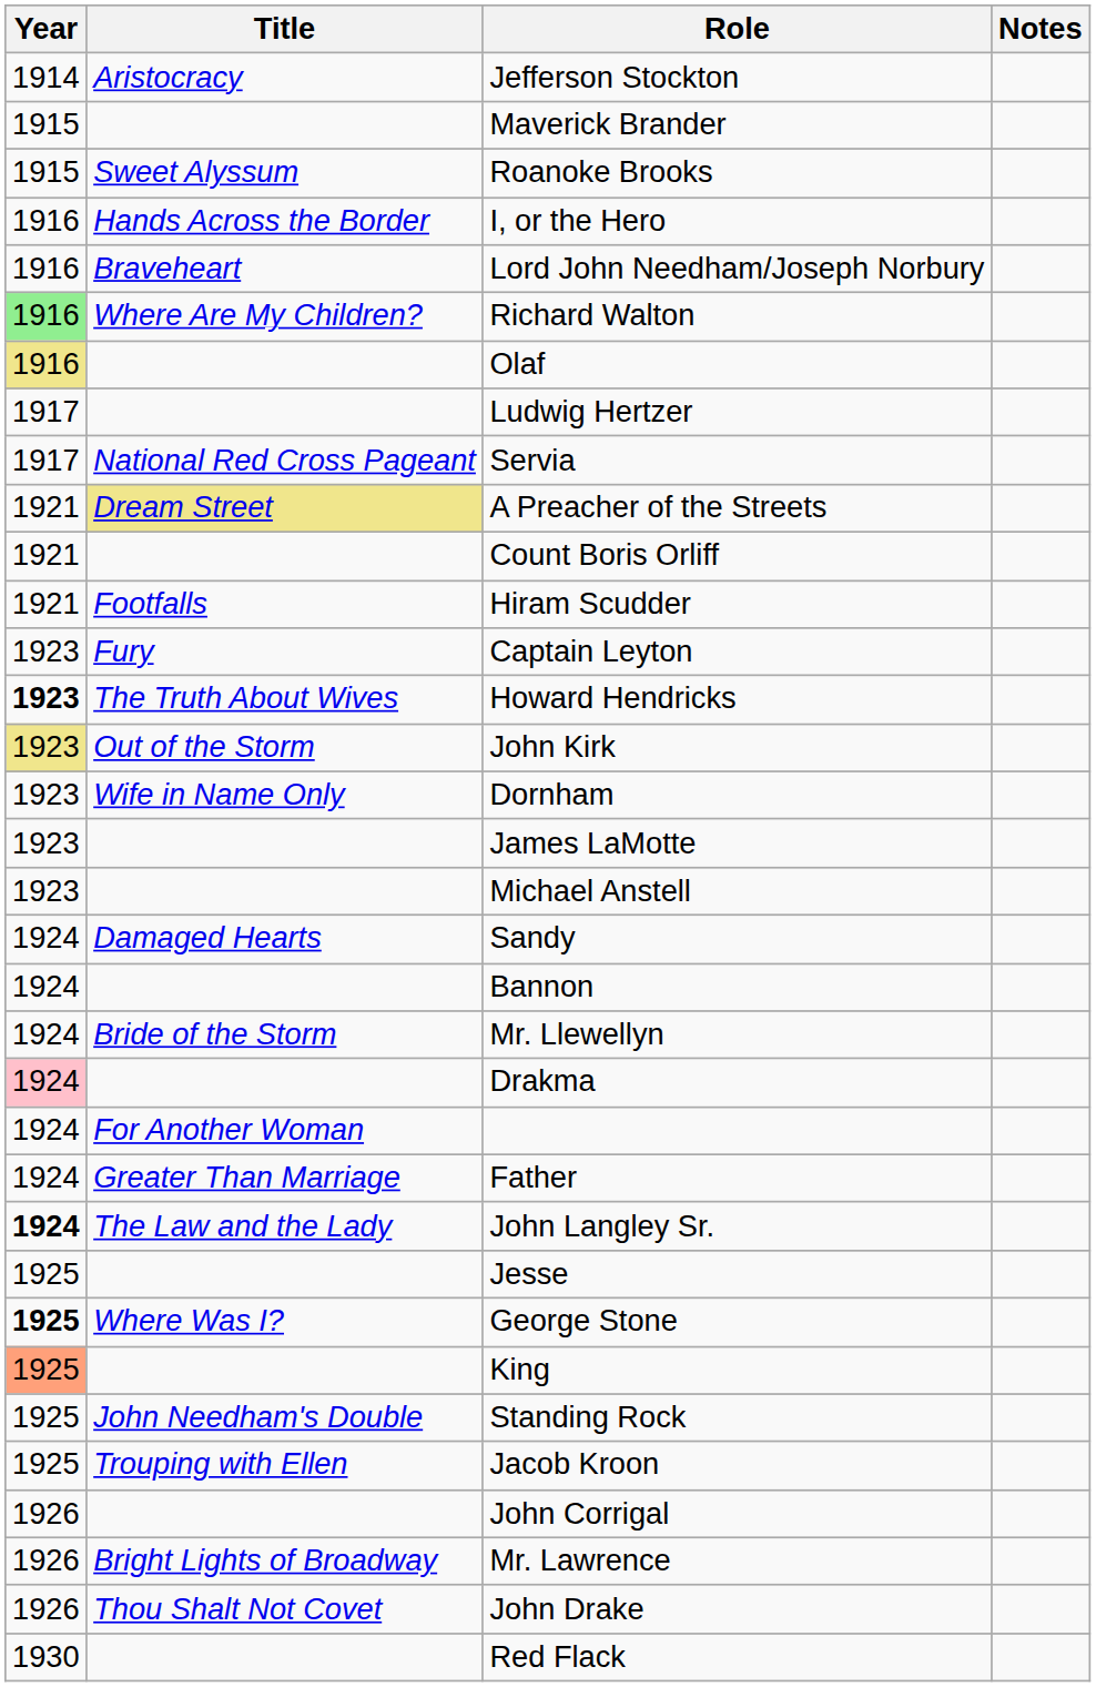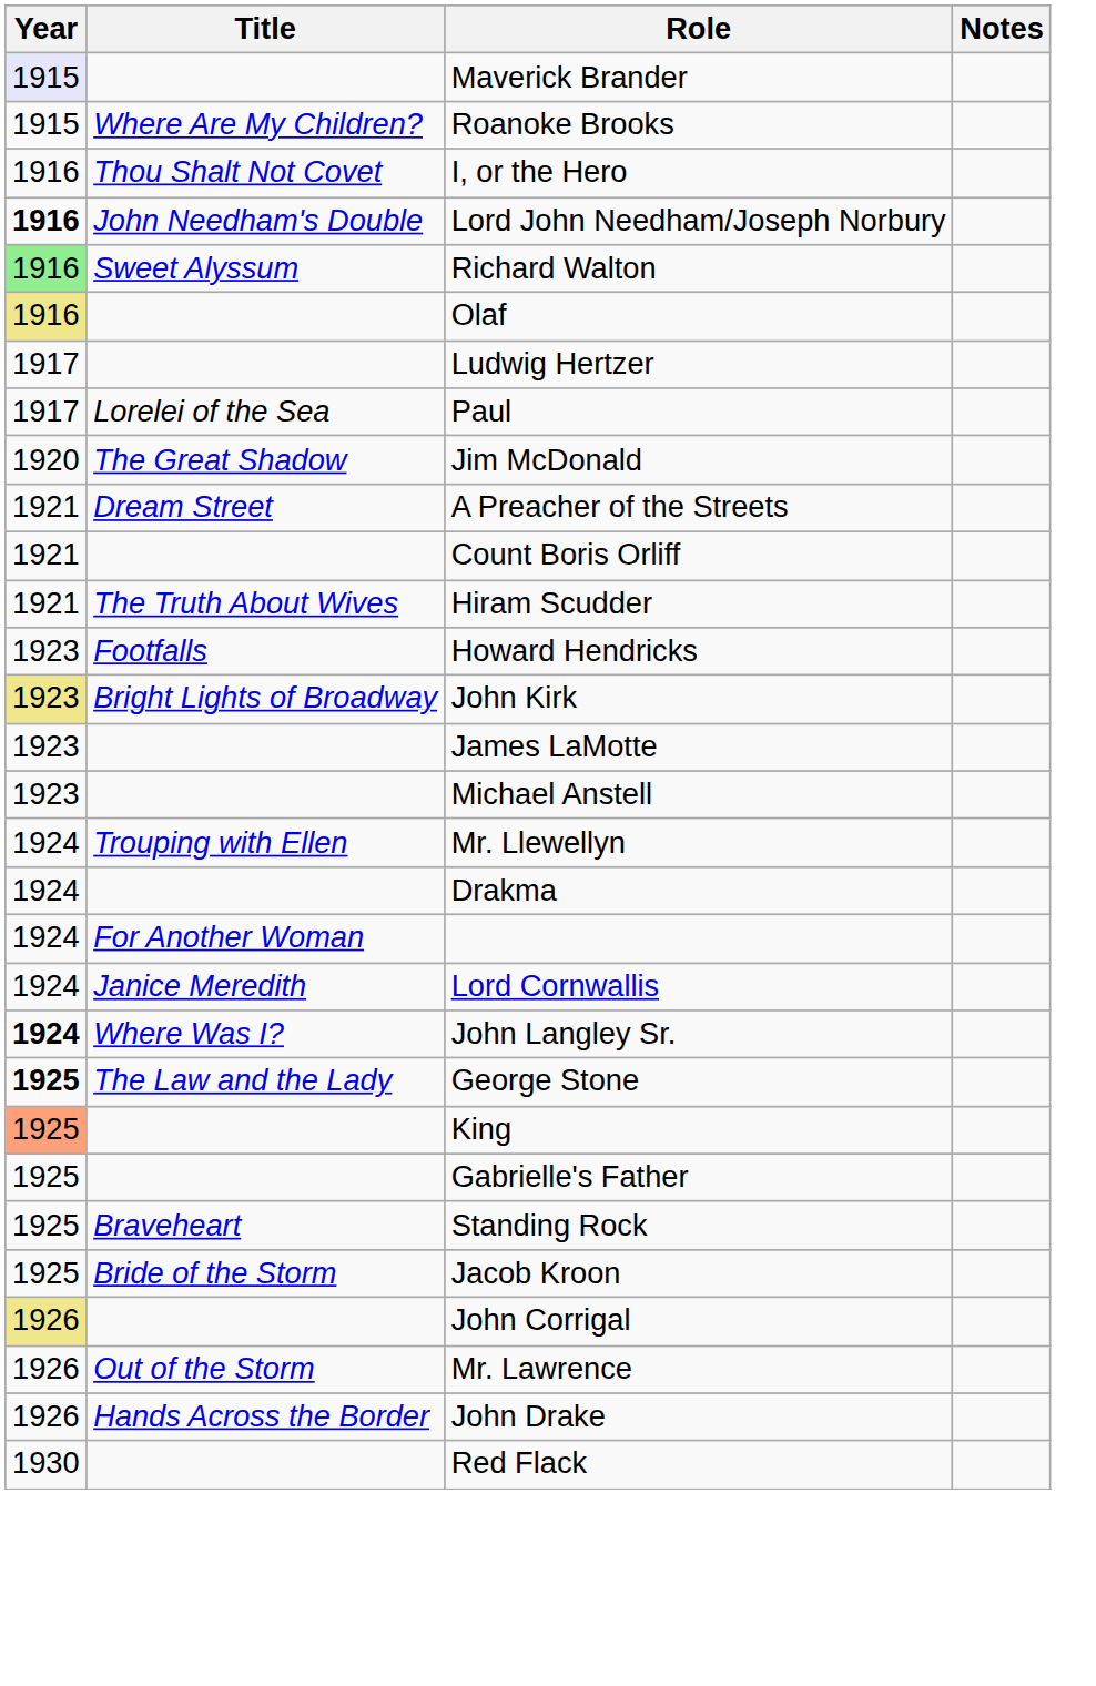- row: 1914 | Aristocracy | Jefferson Stockton
Maverick Brander | Year: no background -> lavender background
Roanoke Brooks | Title: Sweet Alyssum -> Where Are My Children?
I, or the Hero | Title: Hands Across the Border -> Thou Shalt Not Covet
Lord John Needham/Joseph Norbury | Year: normal -> bold
Lord John Needham/Joseph Norbury | Title: Braveheart -> John Needham's Double
Richard Walton | Title: Where Are My Children? -> Sweet Alyssum
+ row: 1917 | Lorelei of the Sea | Paul
- row: 1917 | National Red Cross Pageant | Servia
+ row: 1920 | The Great Shadow | Jim McDonald
A Preacher of the Streets | Title: khaki background -> no background
Hiram Scudder | Title: Footfalls -> The Truth About Wives
- row: 1923 | Fury | Captain Leyton
Howard Hendricks | Year: bold -> normal
Howard Hendricks | Title: The Truth About Wives -> Footfalls
John Kirk | Title: Out of the Storm -> Bright Lights of Broadway
- row: 1923 | Wife in Name Only | Dornham
- row: 1924 | Damaged Hearts | Sandy
- row: 1924 | Bannon
Mr. Llewellyn | Title: Bride of the Storm -> Trouping with Ellen
Drakma | Year: pink background -> no background
- row: 1924 | Greater Than Marriage | Father
+ row: 1924 | Janice Meredith | Lord Cornwallis
John Langley Sr. | Title: The Law and the Lady -> Where Was I?
- row: 1925 | Jesse
George Stone | Title: Where Was I? -> The Law and the Lady
+ row: 1925 | Gabrielle's Father
Standing Rock | Title: John Needham's Double -> Braveheart
Jacob Kroon | Title: Trouping with Ellen -> Bride of the Storm
John Corrigal | Year: no background -> khaki background
Mr. Lawrence | Title: Bright Lights of Broadway -> Out of the Storm
John Drake | Title: Thou Shalt Not Covet -> Hands Across the Border
